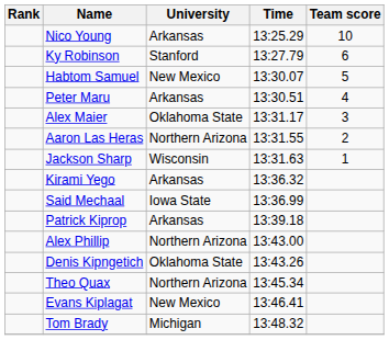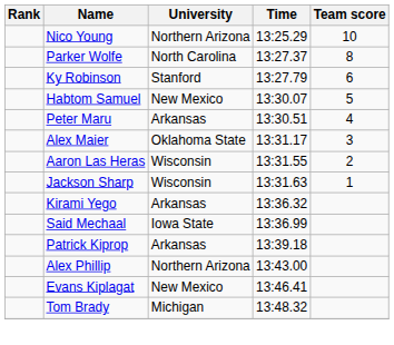Nico Young | University: Arkansas -> Northern Arizona
+ row: Parker Wolfe | North Carolina | 13:27.37 | 8
Aaron Las Heras | University: Northern Arizona -> Wisconsin
- row: Denis Kipngetich | Oklahoma State | 13:43.26
- row: Theo Quax | Northern Arizona | 13:45.34
